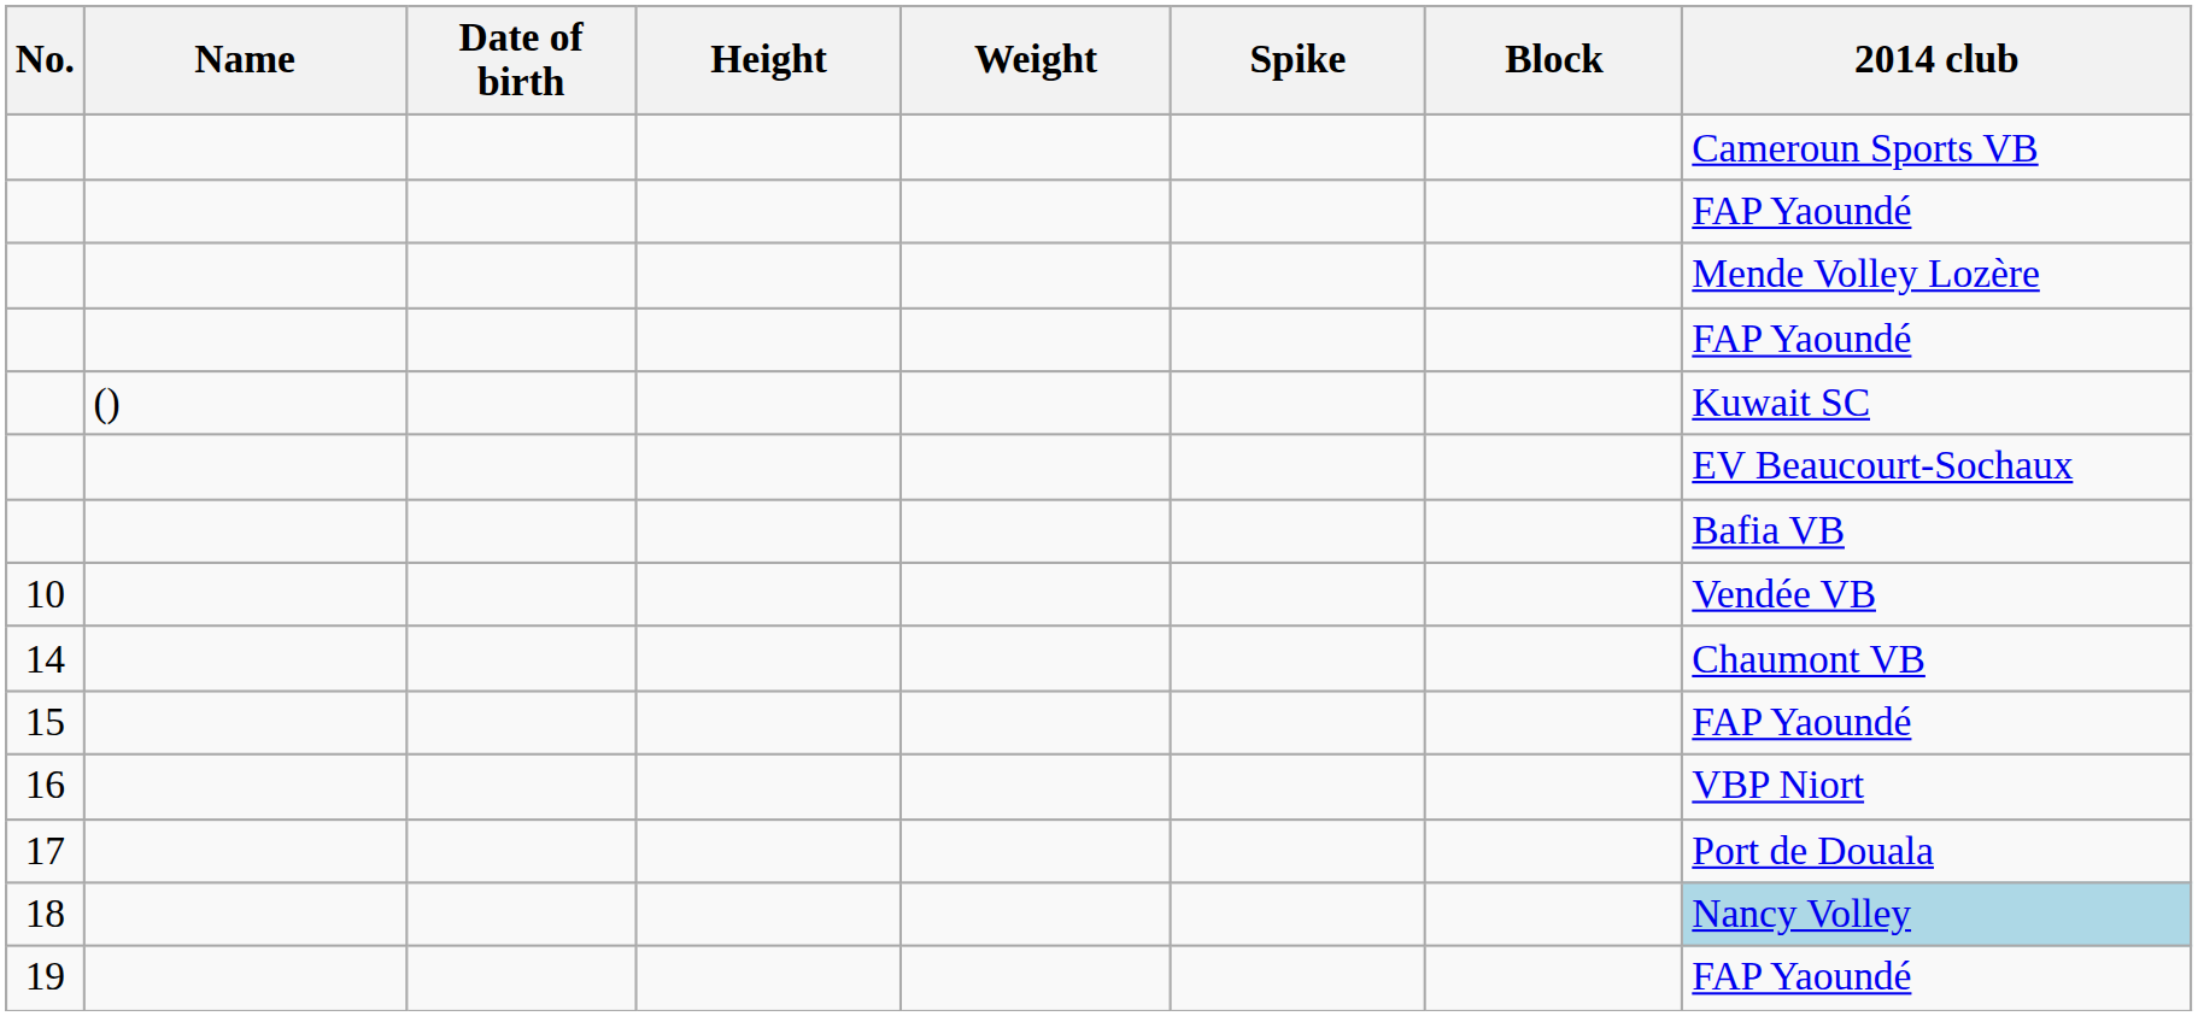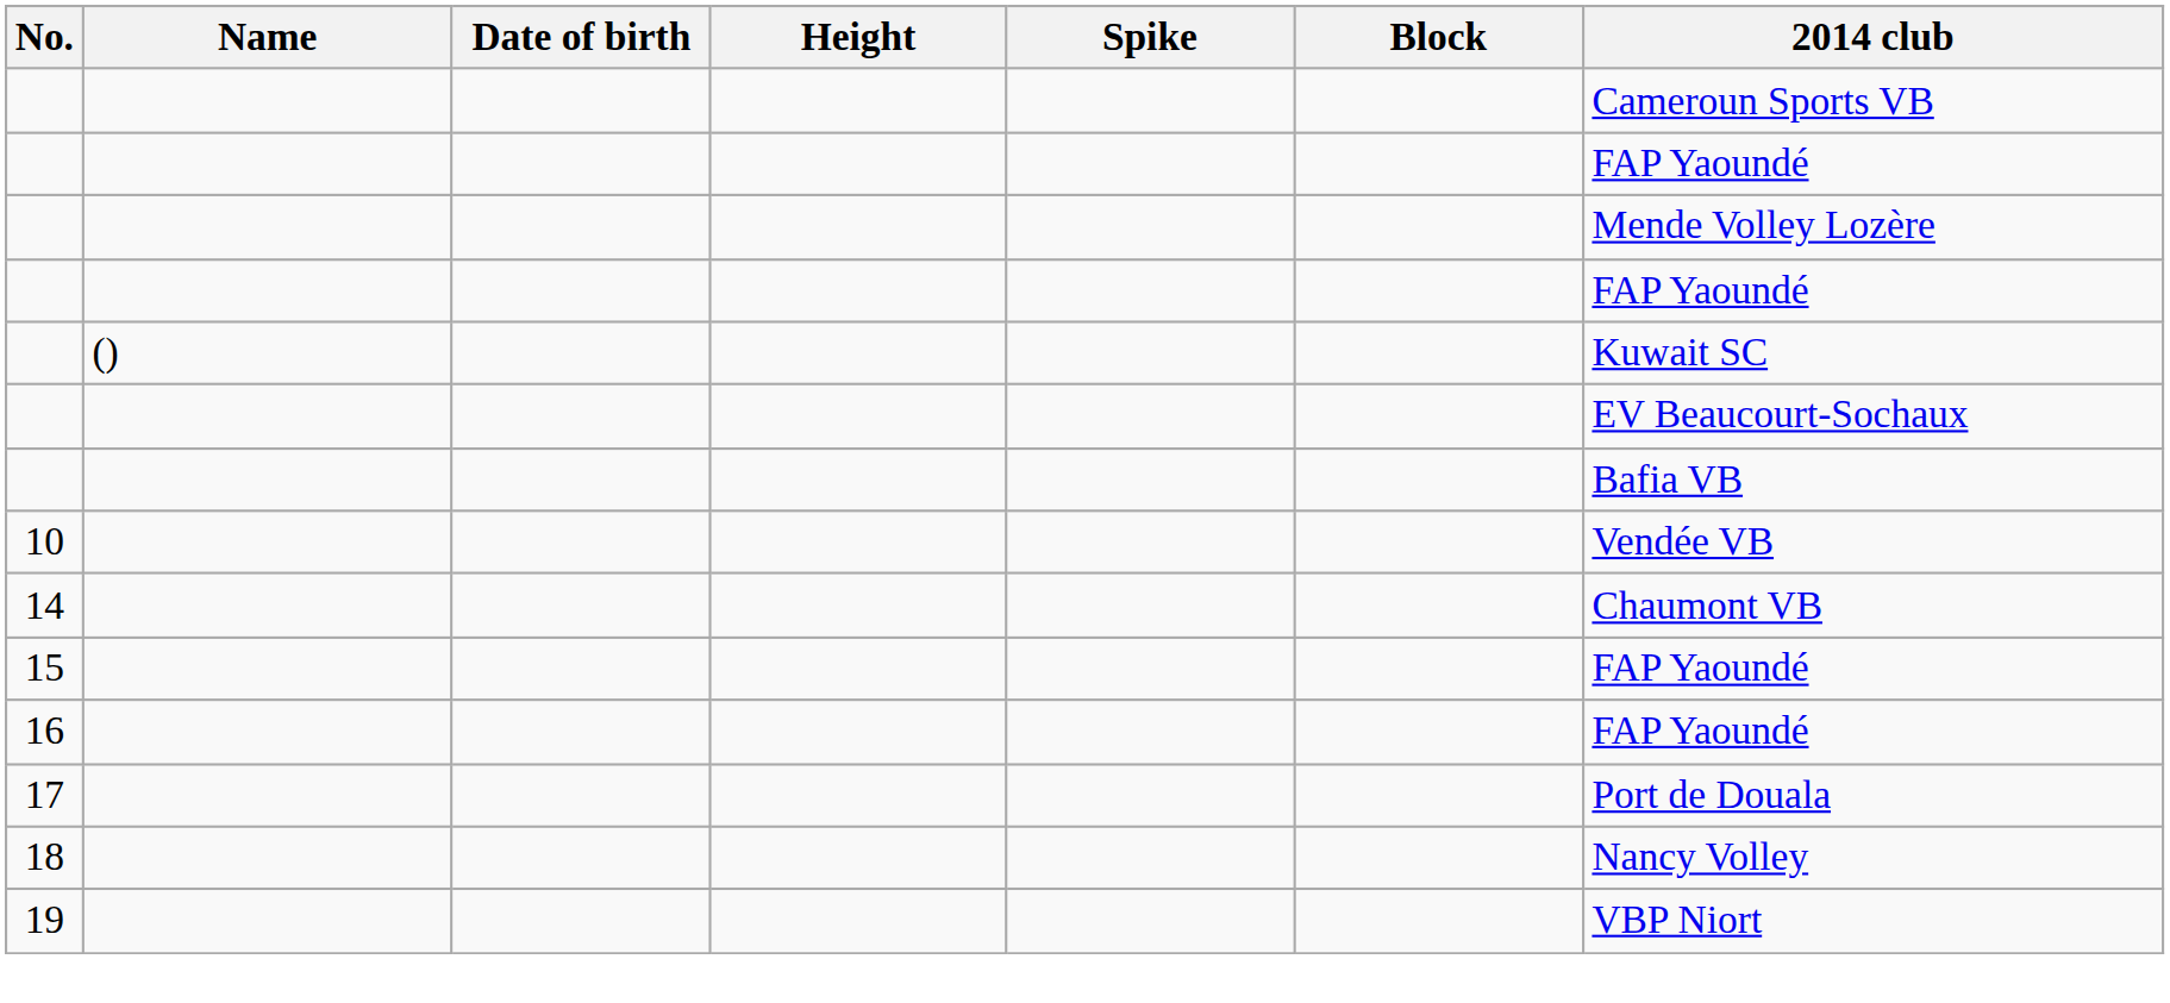- column: Weight
16 | 2014 club: VBP Niort -> FAP Yaoundé
18 | 2014 club: lightblue background -> no background
19 | 2014 club: FAP Yaoundé -> VBP Niort
